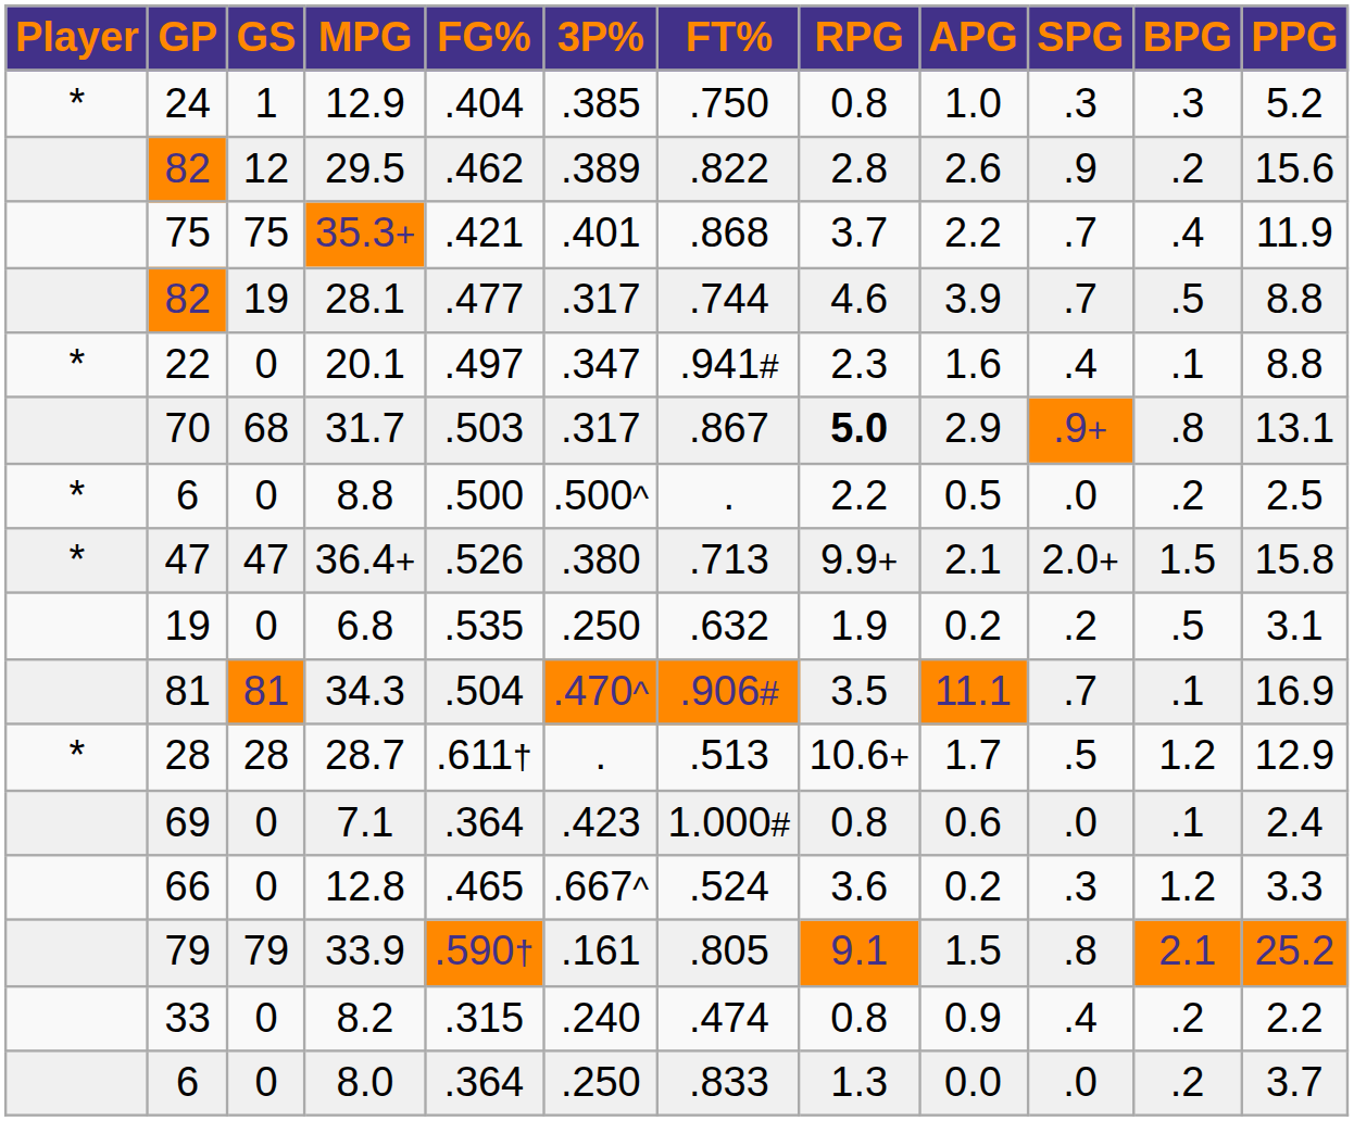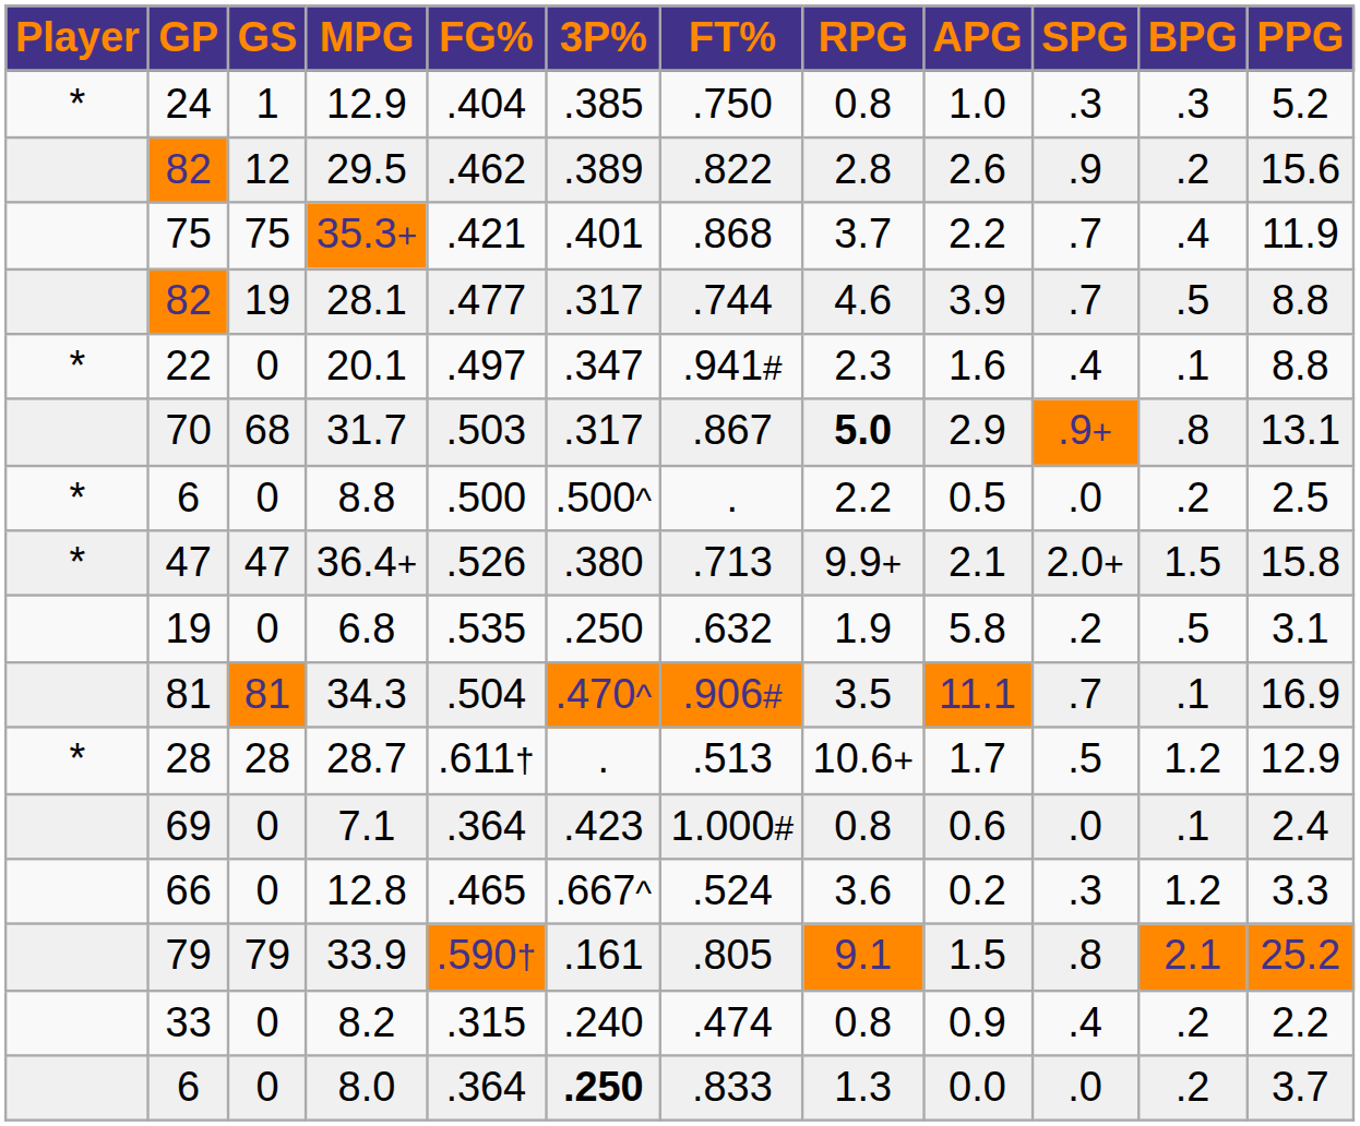6.8 | APG: 0.2 -> 5.8
8.0 | 3P%: normal -> bold
